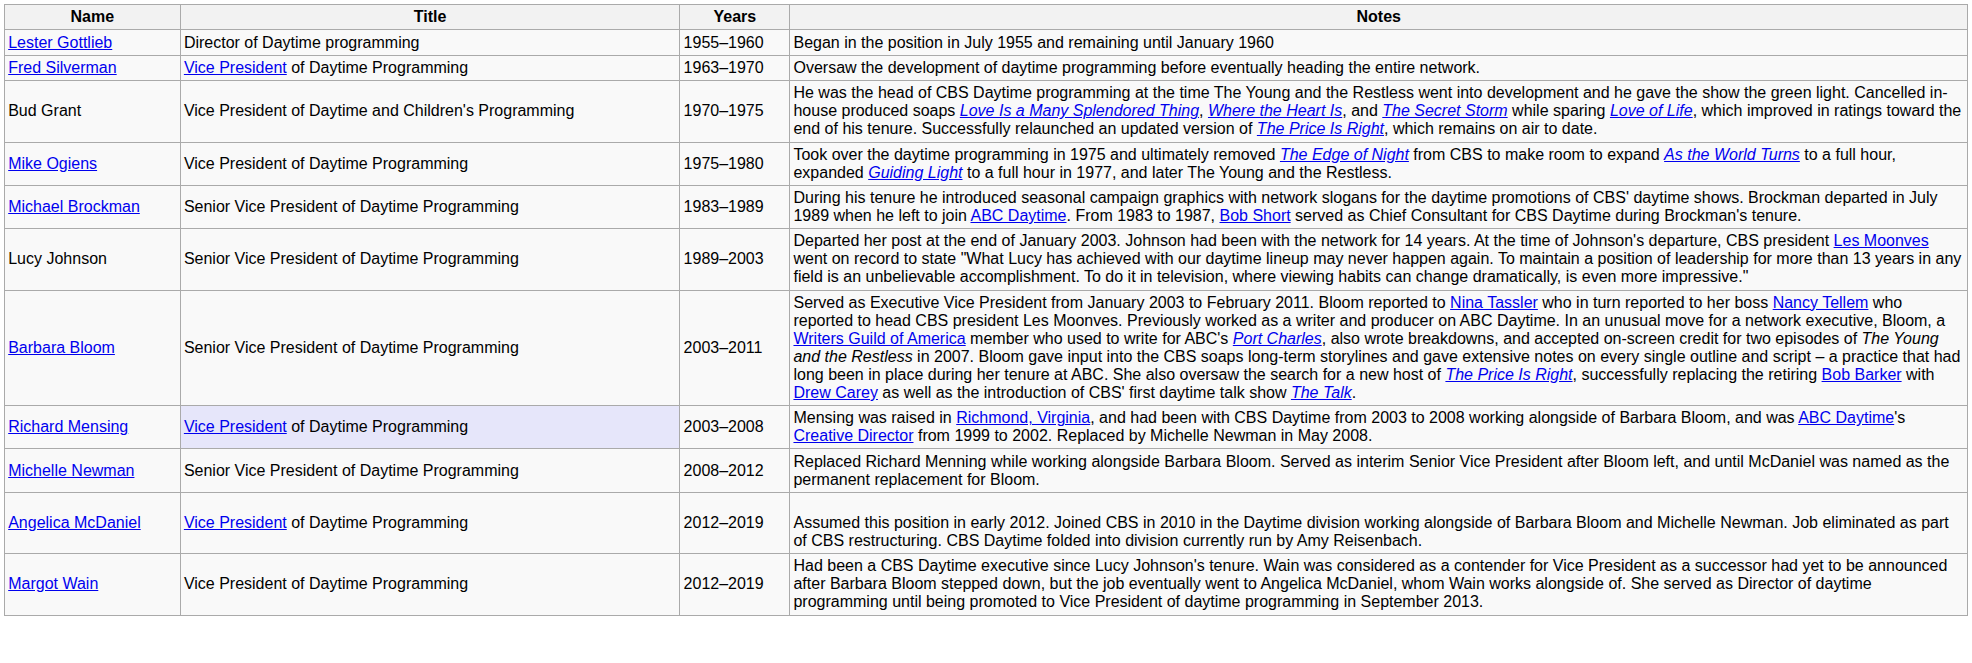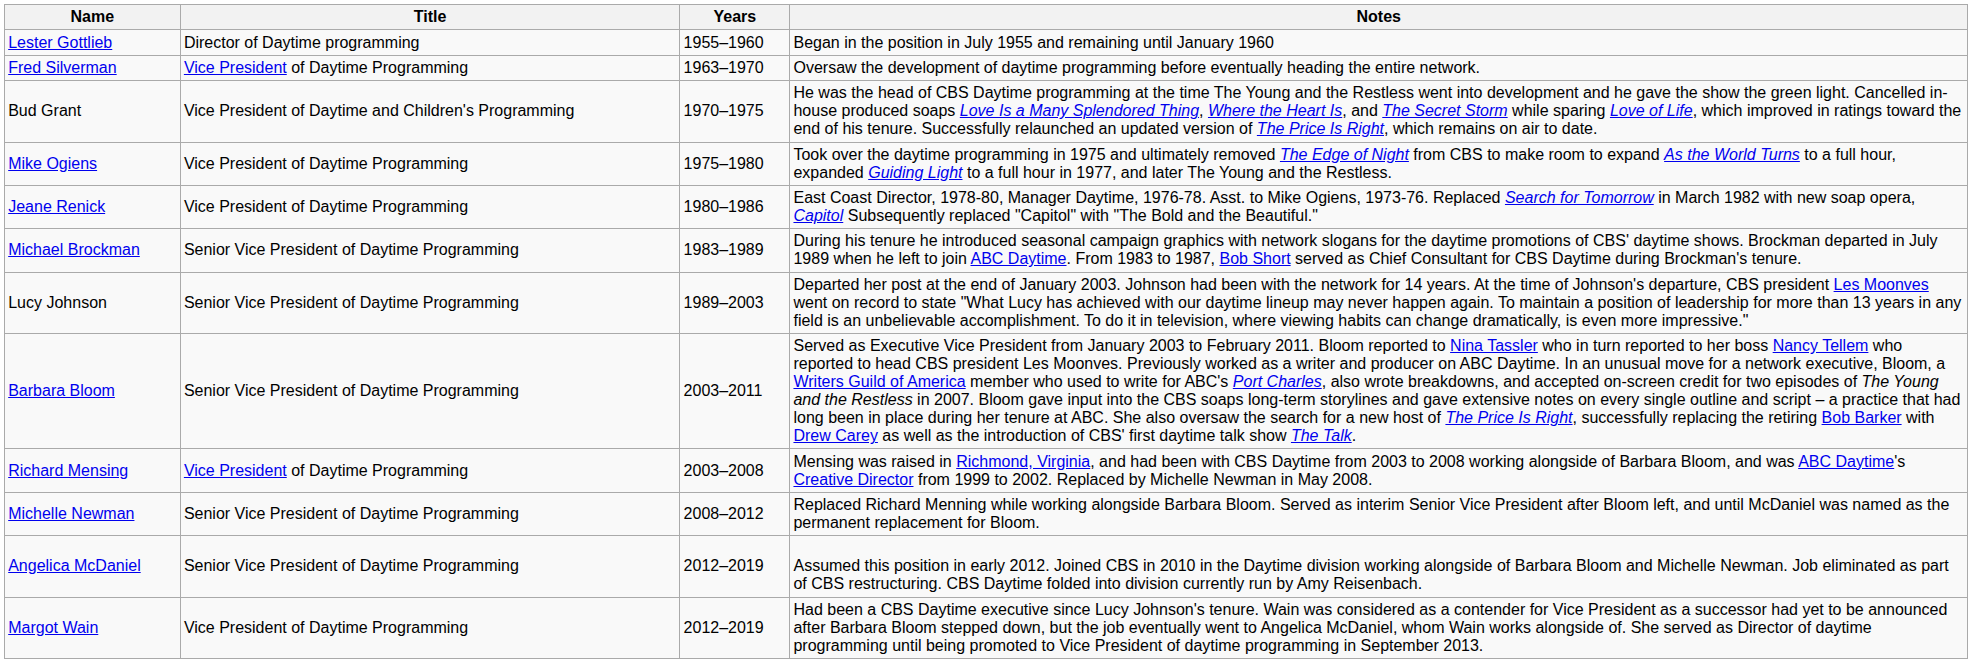+ row: Jeane Renick | Vice President of Daytime Programming | 1980–1986 | East Coast Director, 1978-80, Manager Daytime, 1976-78. Asst. to Mike Ogiens, 1973-76. Replaced Search for Tomorrow in March 1982 with new soap opera, Capitol Subsequently replaced "Capitol" with "The Bold and the Beautiful."
Richard Mensing | Title: lavender background -> no background
Angelica McDaniel | Title: Vice President of Daytime Programming -> Senior Vice President of Daytime Programming
